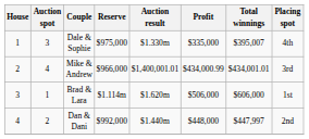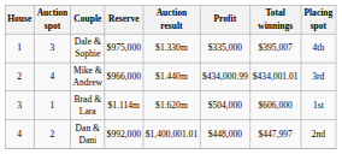Mike & Andrew | Auction result: $1,400,001.01 -> $1.440m
Brad & Lara | Profit: $506,000 -> $504,000
Dan & Dani | Auction result: $1.440m -> $1,400,001.01
